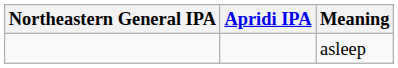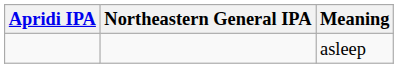columns swapped: Northeastern General IPA <-> Apridi IPA
